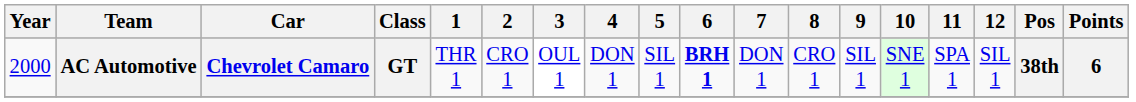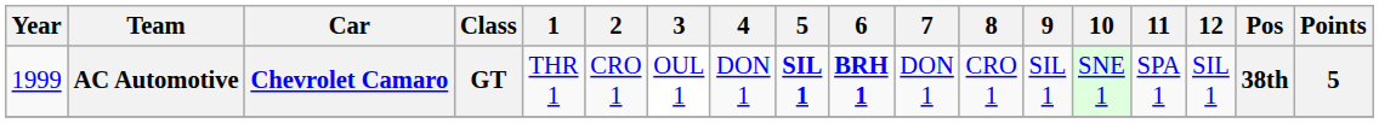AC Automotive | Year: 2000 -> 1999
AC Automotive | 5: normal -> bold
AC Automotive | Points: 6 -> 5
